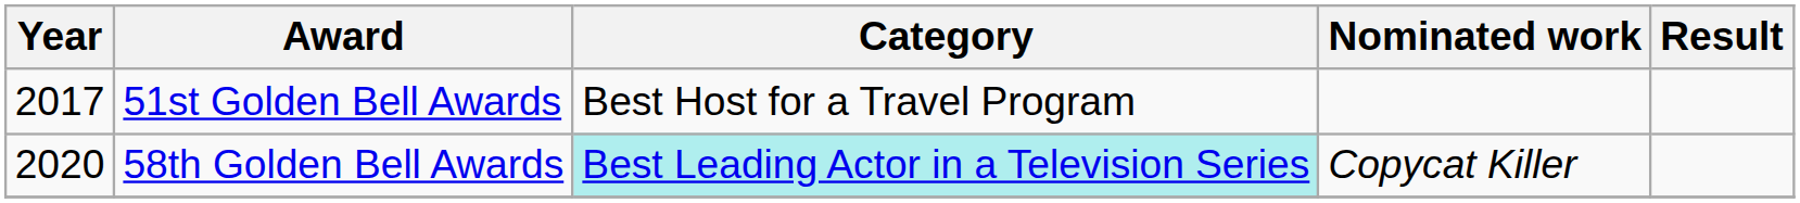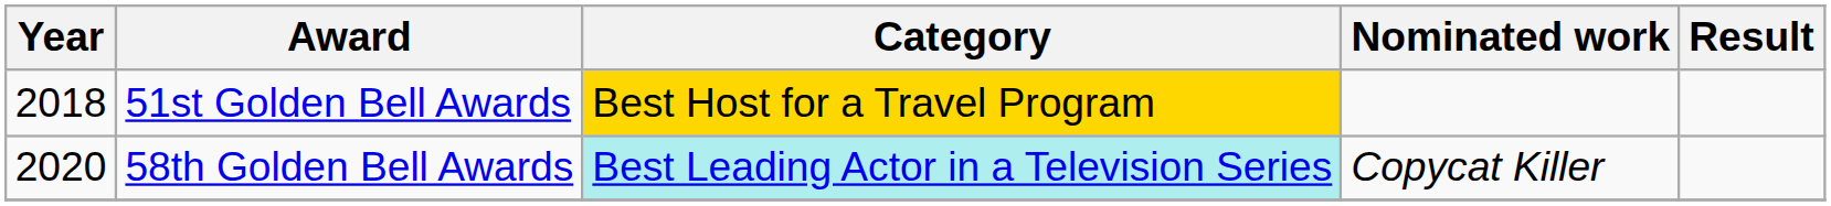51st Golden Bell Awards | Year: 2017 -> 2018
51st Golden Bell Awards | Category: no background -> gold background
